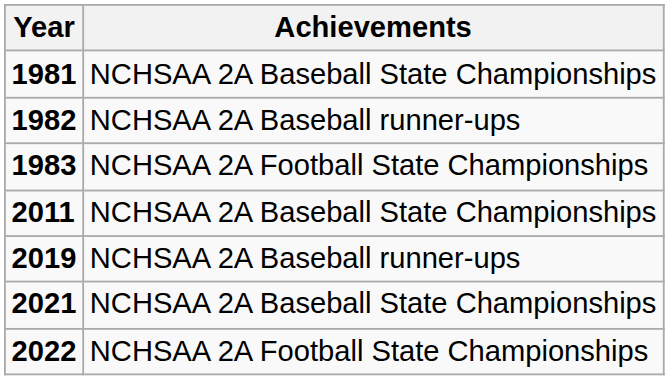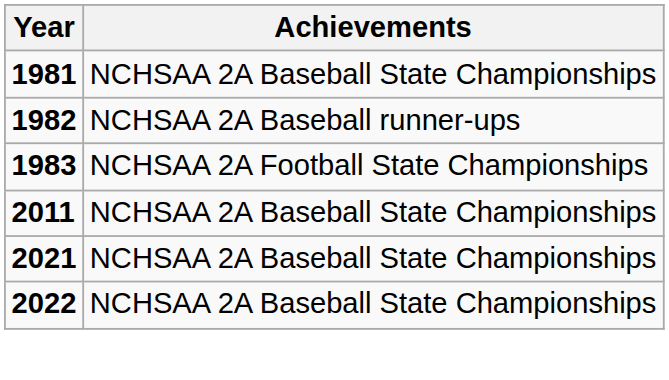- row: 2019 | NCHSAA 2A Baseball runner-ups
2022 | Achievements: NCHSAA 2A Football State Championships -> NCHSAA 2A Baseball State Championships
